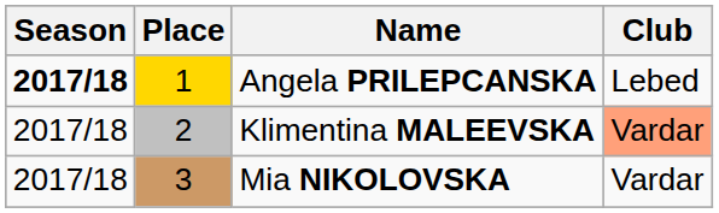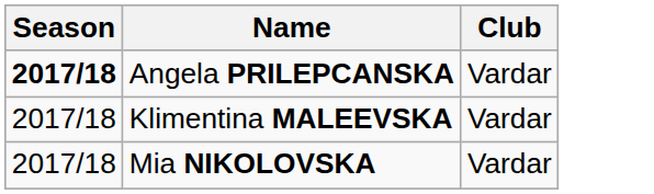- column: Place | 1 | 2 | 3
Angela PRILEPCANSKA | Club: Lebed -> Vardar
Klimentina MALEEVSKA | Club: lightsalmon background -> no background
